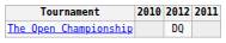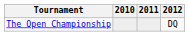columns swapped: 2011 <-> 2012
